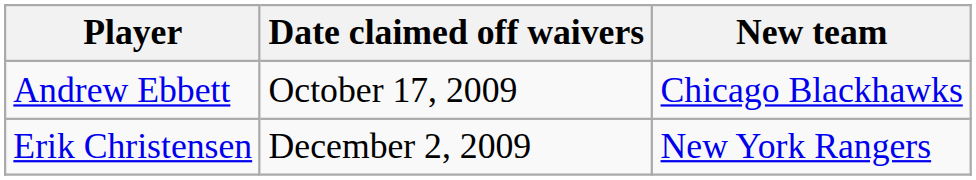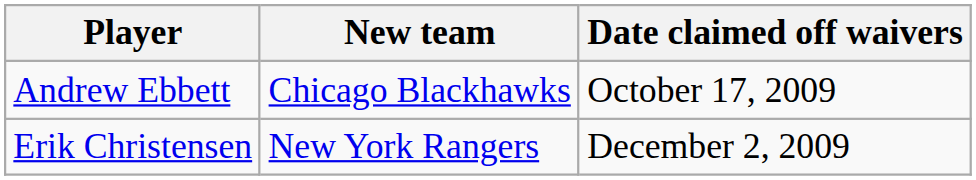columns swapped: New team <-> Date claimed off waivers
